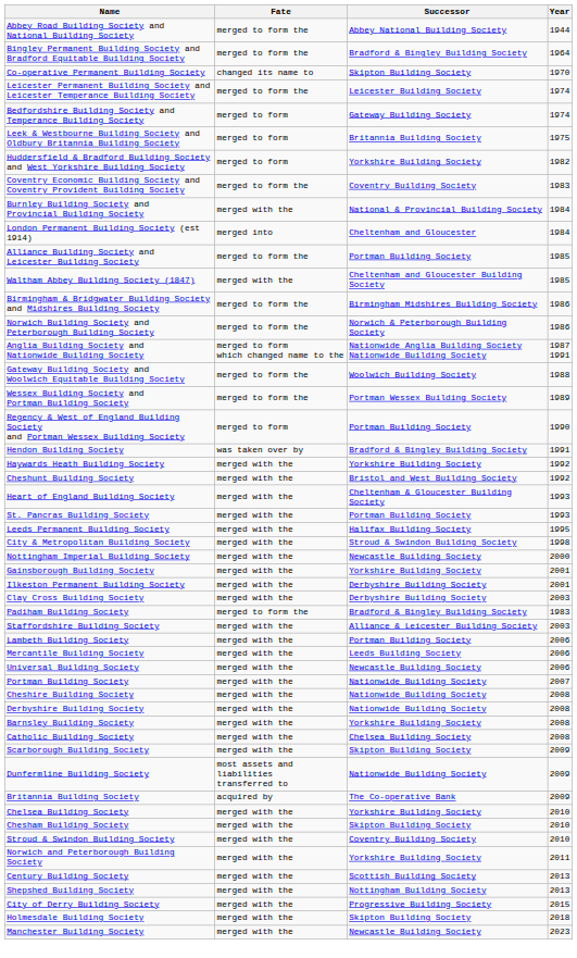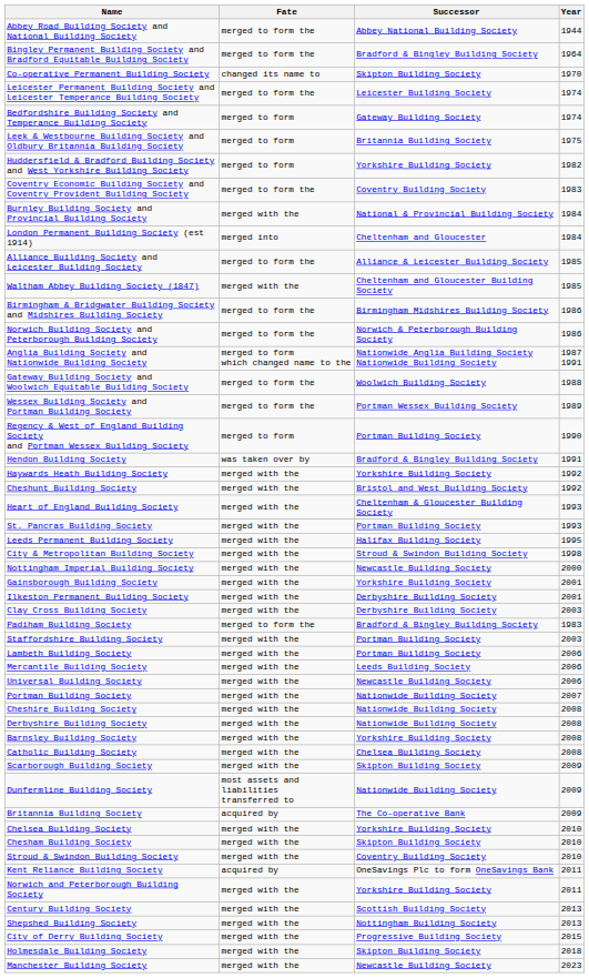Alliance Building Society and Leicester Building Society | Successor: Portman Building Society -> Alliance & Leicester Building Society
Staffordshire Building Society | Successor: Alliance & Leicester Building Society -> Portman Building Society
+ row: Kent Reliance Building Society | acquired by | OneSavings Plc to form OneSavings Bank | 2011
